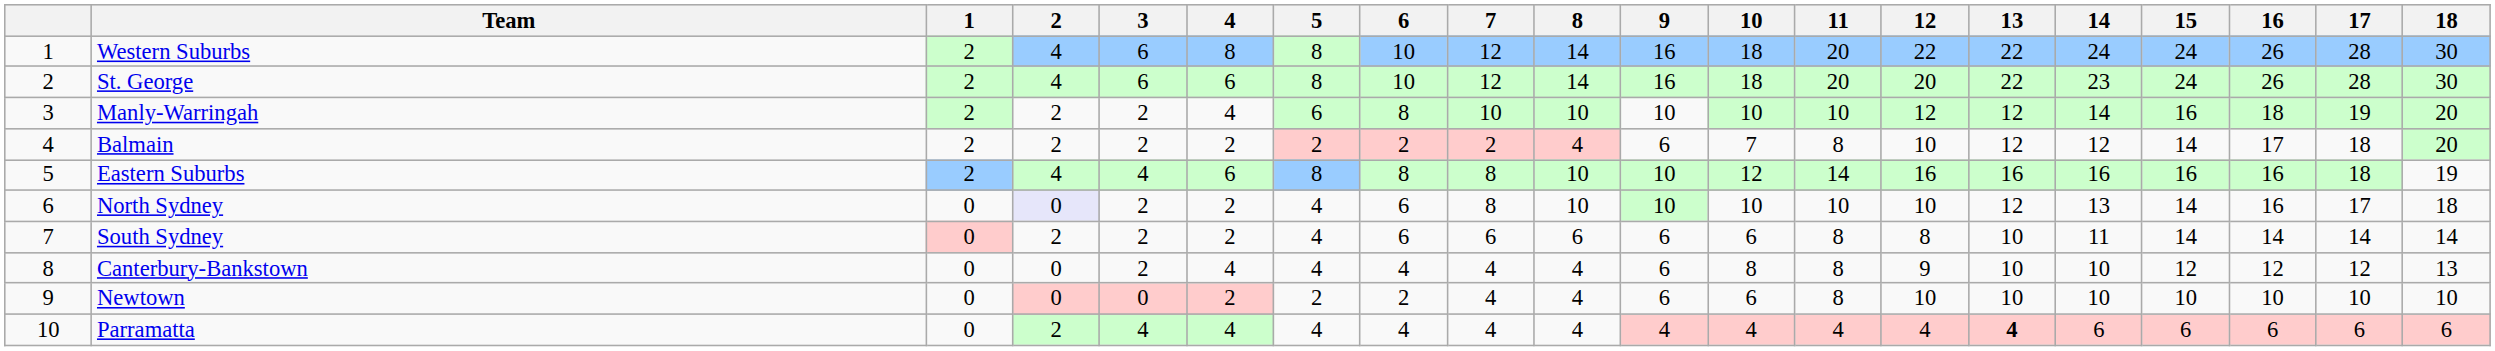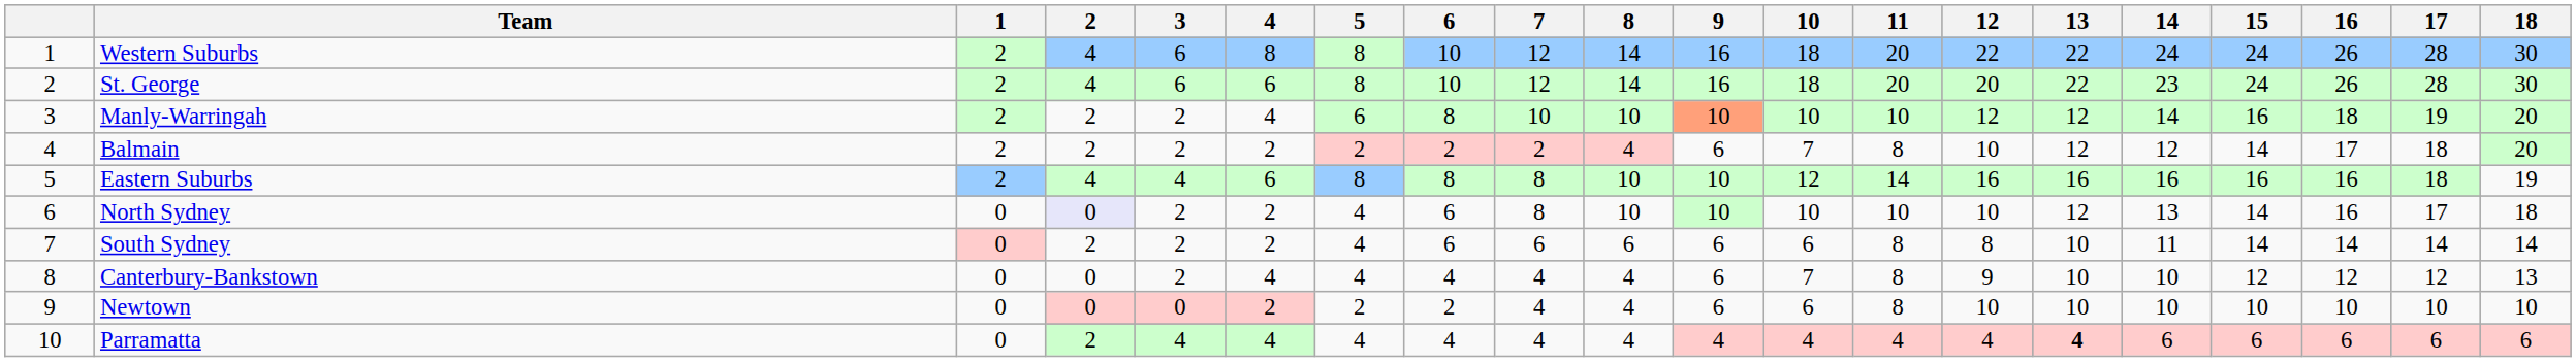Manly-Warringah | 9: no background -> lightsalmon background
Canterbury-Bankstown | 10: 8 -> 7
